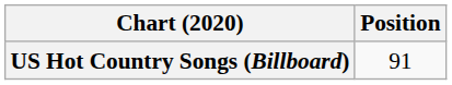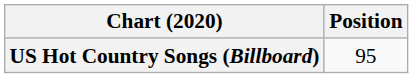US Hot Country Songs (Billboard) | Position: 91 -> 95
